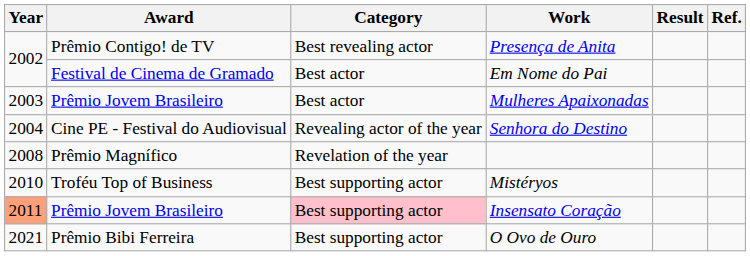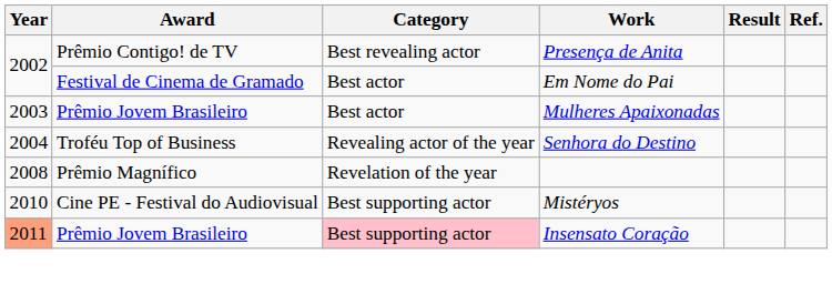Senhora do Destino | Award: Cine PE - Festival do Audiovisual -> Troféu Top of Business
Mistéryos | Award: Troféu Top of Business -> Cine PE - Festival do Audiovisual
- row: 2021 | Prêmio Bibi Ferreira | Best supporting actor | O Ovo de Ouro
